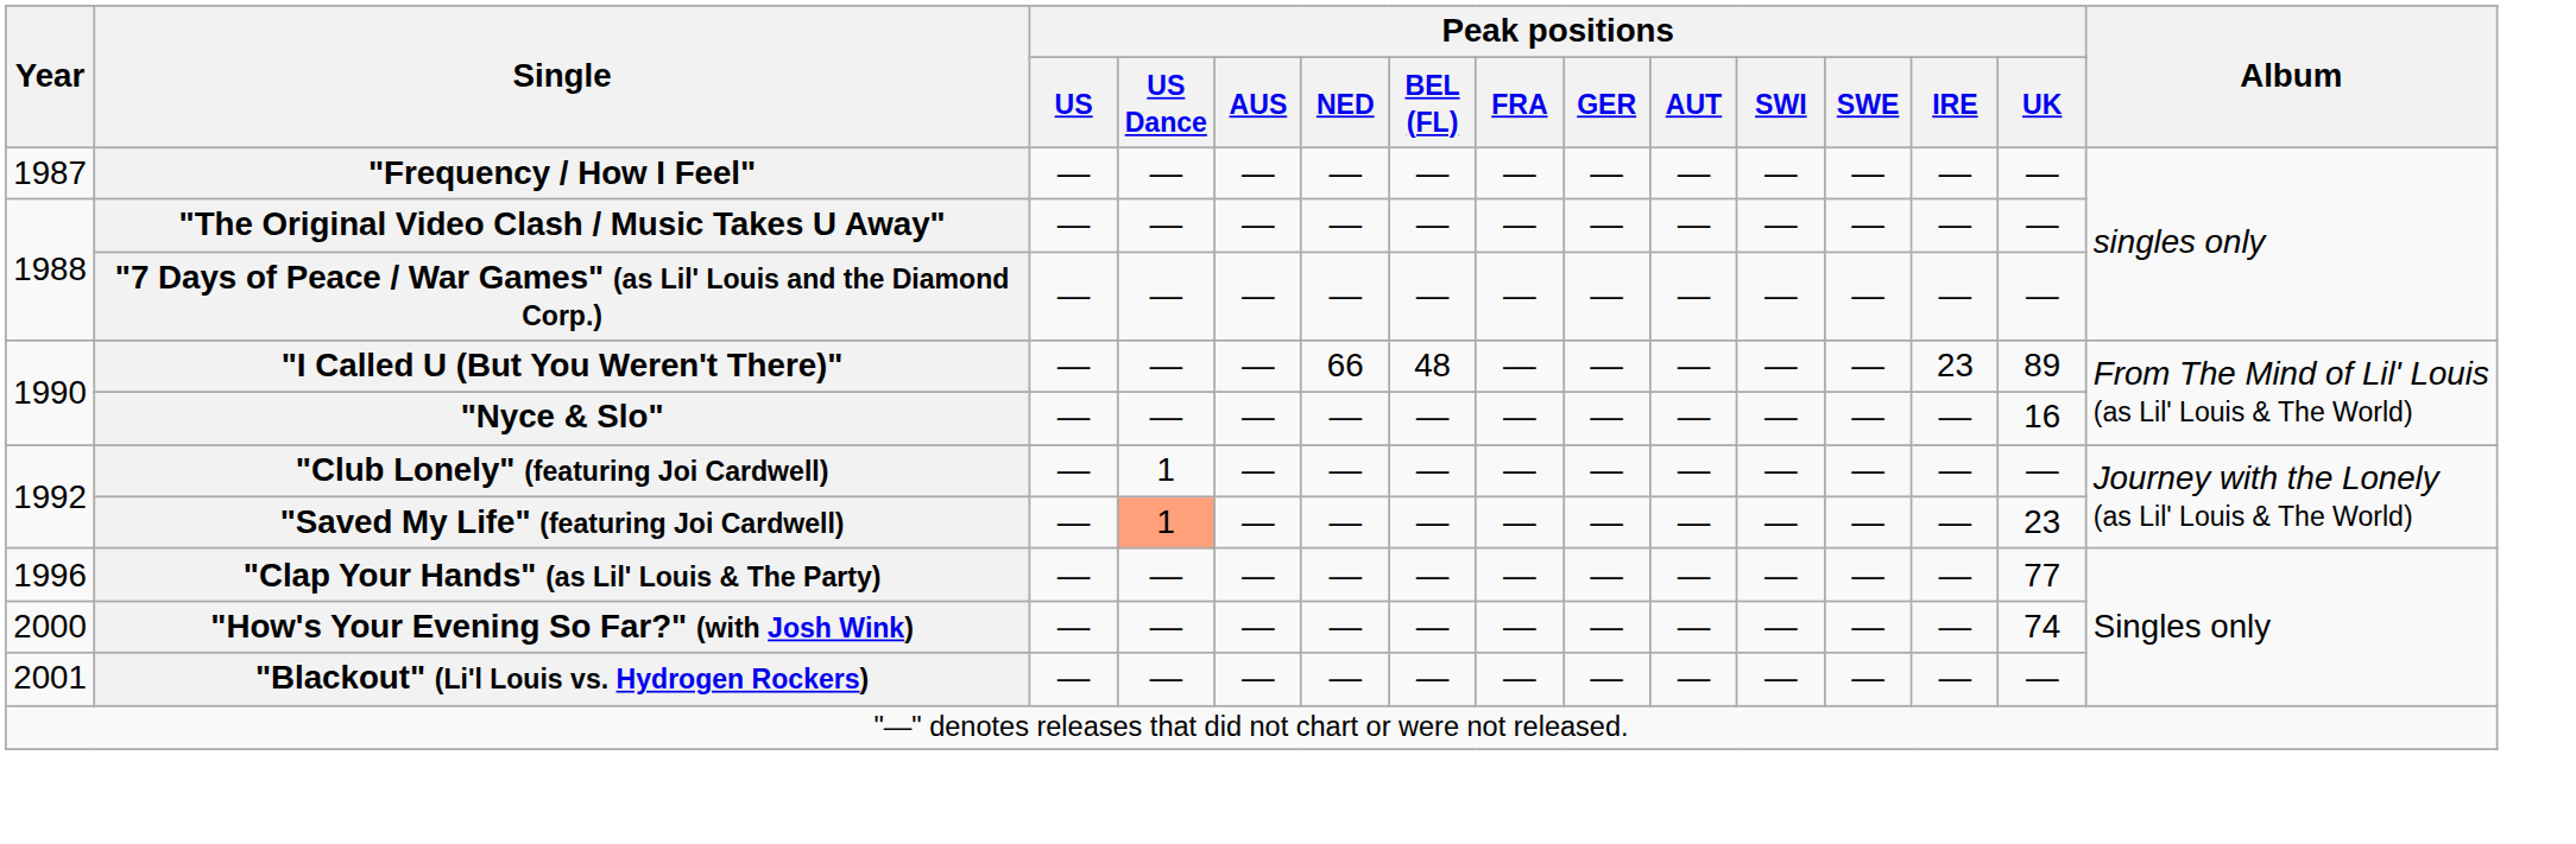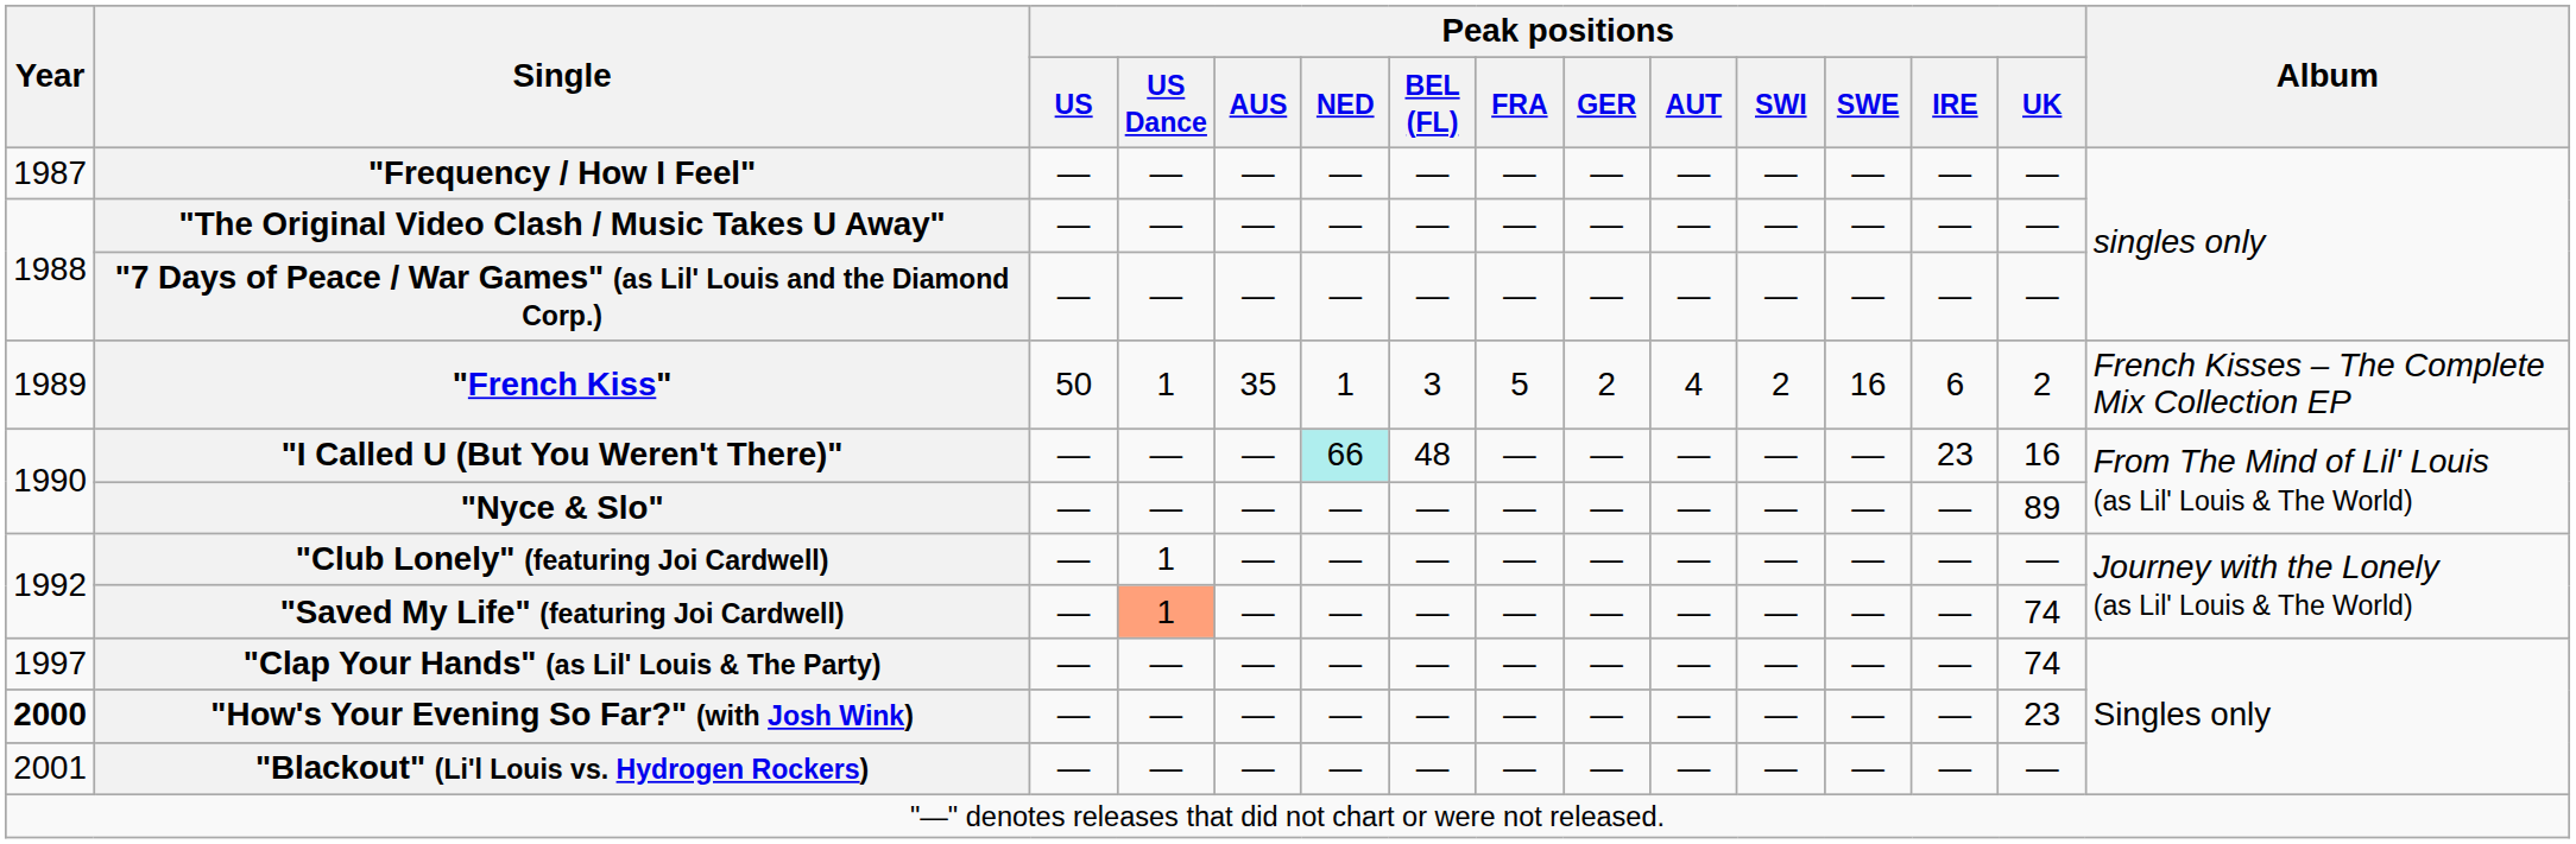+ row: 1989 | "French Kiss" | 50 | 1 | 35 | 1 | 3 | 5 | 2 | 4 | 2 | 16 | 6 | 2 | French Kisses – The Complete Mix Collection EP
"I Called U (But You Weren't There)" | Peak positions / NED: no background -> paleturquoise background
"I Called U (But You Weren't There)" | Peak positions / UK: 89 -> 16
"Nyce & Slo" | Peak positions / UK: 16 -> 89
"Saved My Life" (featuring Joi Cardwell) | Peak positions / UK: 23 -> 74
"Clap Your Hands" (as Lil' Louis & The Party) | Year: 1996 -> 1997
"Clap Your Hands" (as Lil' Louis & The Party) | Peak positions / UK: 77 -> 74
"How's Your Evening So Far?" (with Josh Wink) | Year: normal -> bold
"How's Your Evening So Far?" (with Josh Wink) | Peak positions / UK: 74 -> 23
